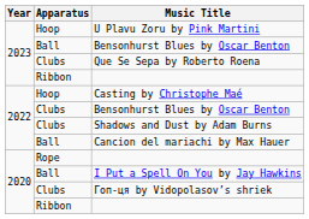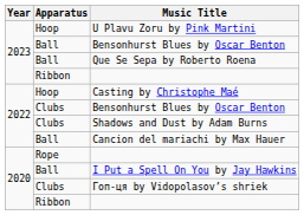Que Se Sepa by Roberto Roena | Apparatus: Clubs -> Ball
